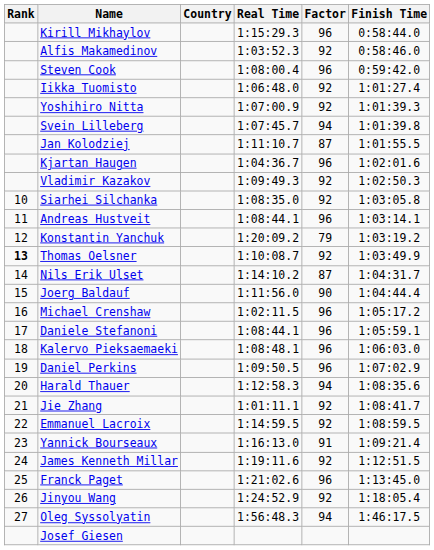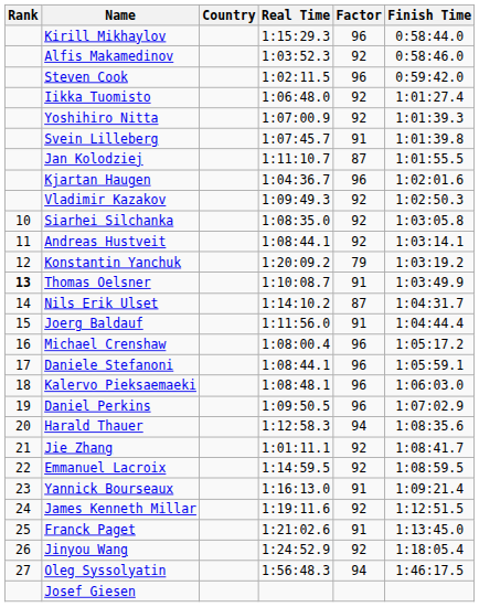Steven Cook | Real Time: 1:08:00.4 -> 1:02:11.5
Svein Lilleberg | Factor: 94 -> 91
Andreas Hustveit | Factor: 96 -> 92
Thomas Oelsner | Factor: 92 -> 91
Joerg Baldauf | Factor: 90 -> 91
Michael Crenshaw | Real Time: 1:02:11.5 -> 1:08:00.4
Franck Paget | Factor: 96 -> 91
